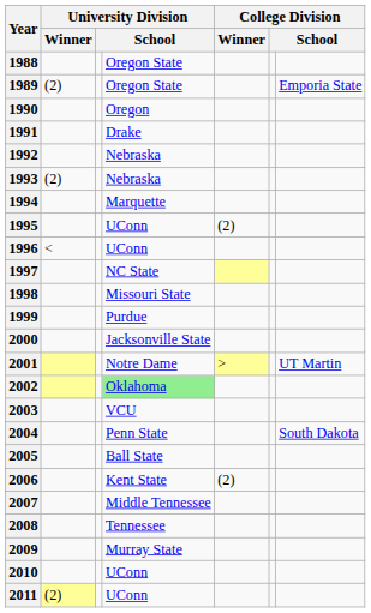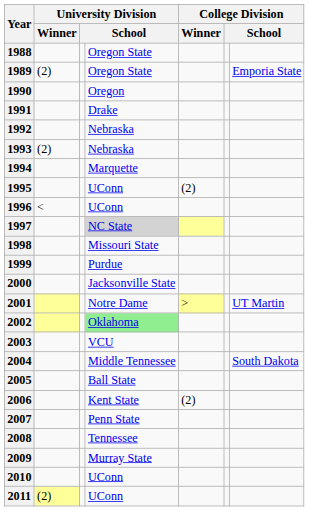1997 | column 4: no background -> lightgrey background
2004 | column 4: Penn State -> Middle Tennessee
2007 | column 4: Middle Tennessee -> Penn State
